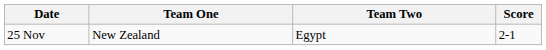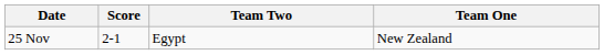columns swapped: Team One <-> Score
